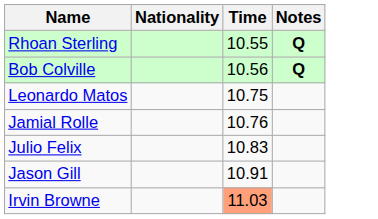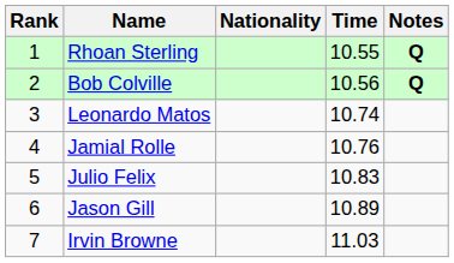+ column: Rank | 1 | 2 | 3 | 4 | 5 | 6 | 7
Leonardo Matos | Time: 10.75 -> 10.74
Jason Gill | Time: 10.91 -> 10.89
Irvin Browne | Time: lightsalmon background -> no background
